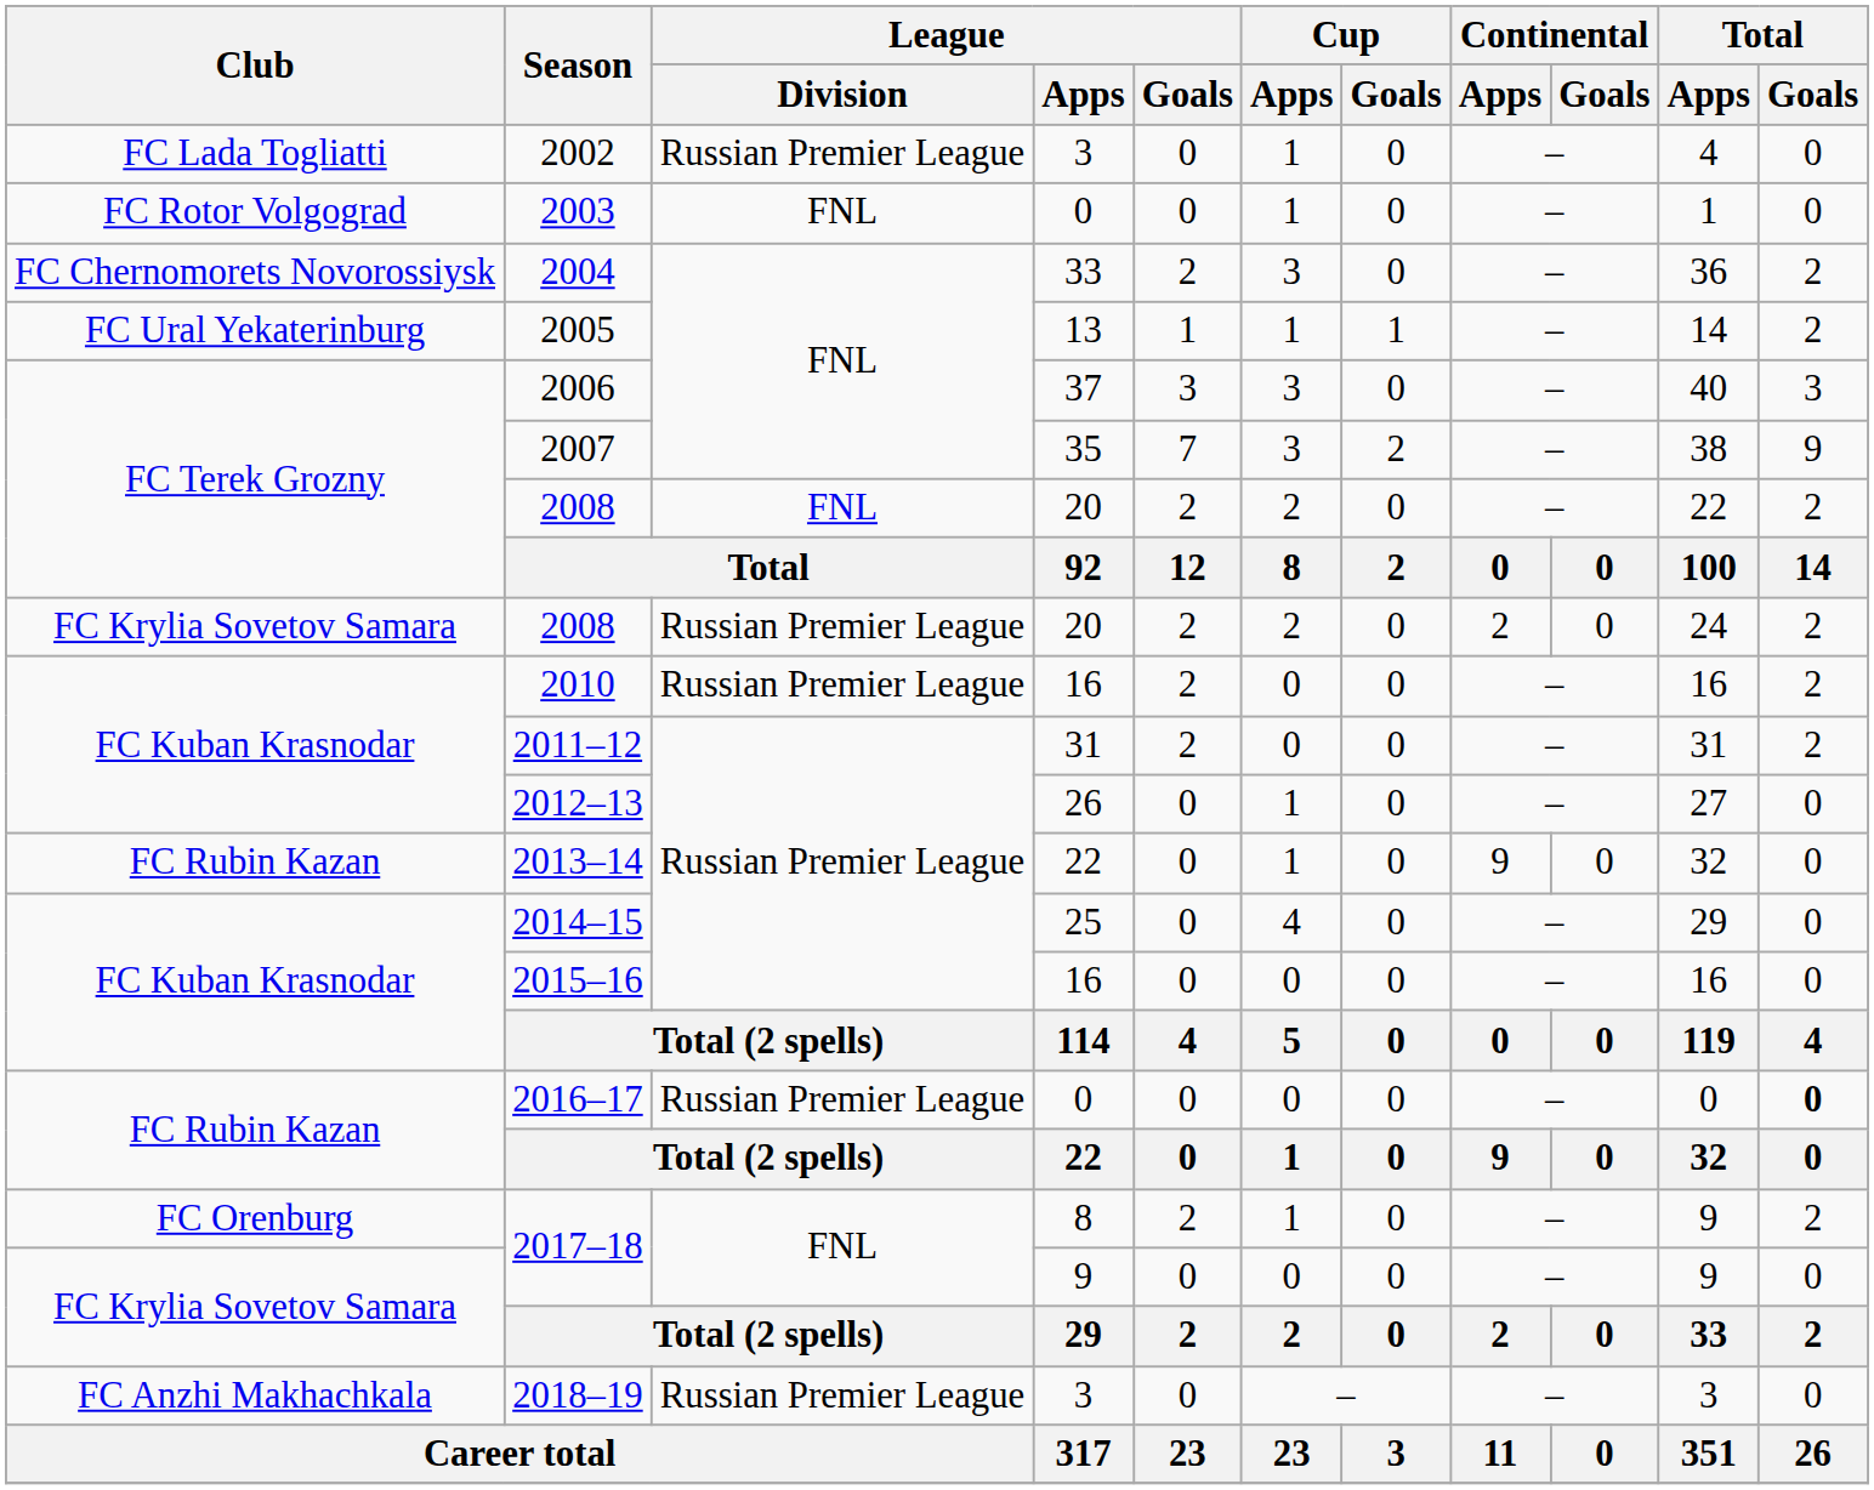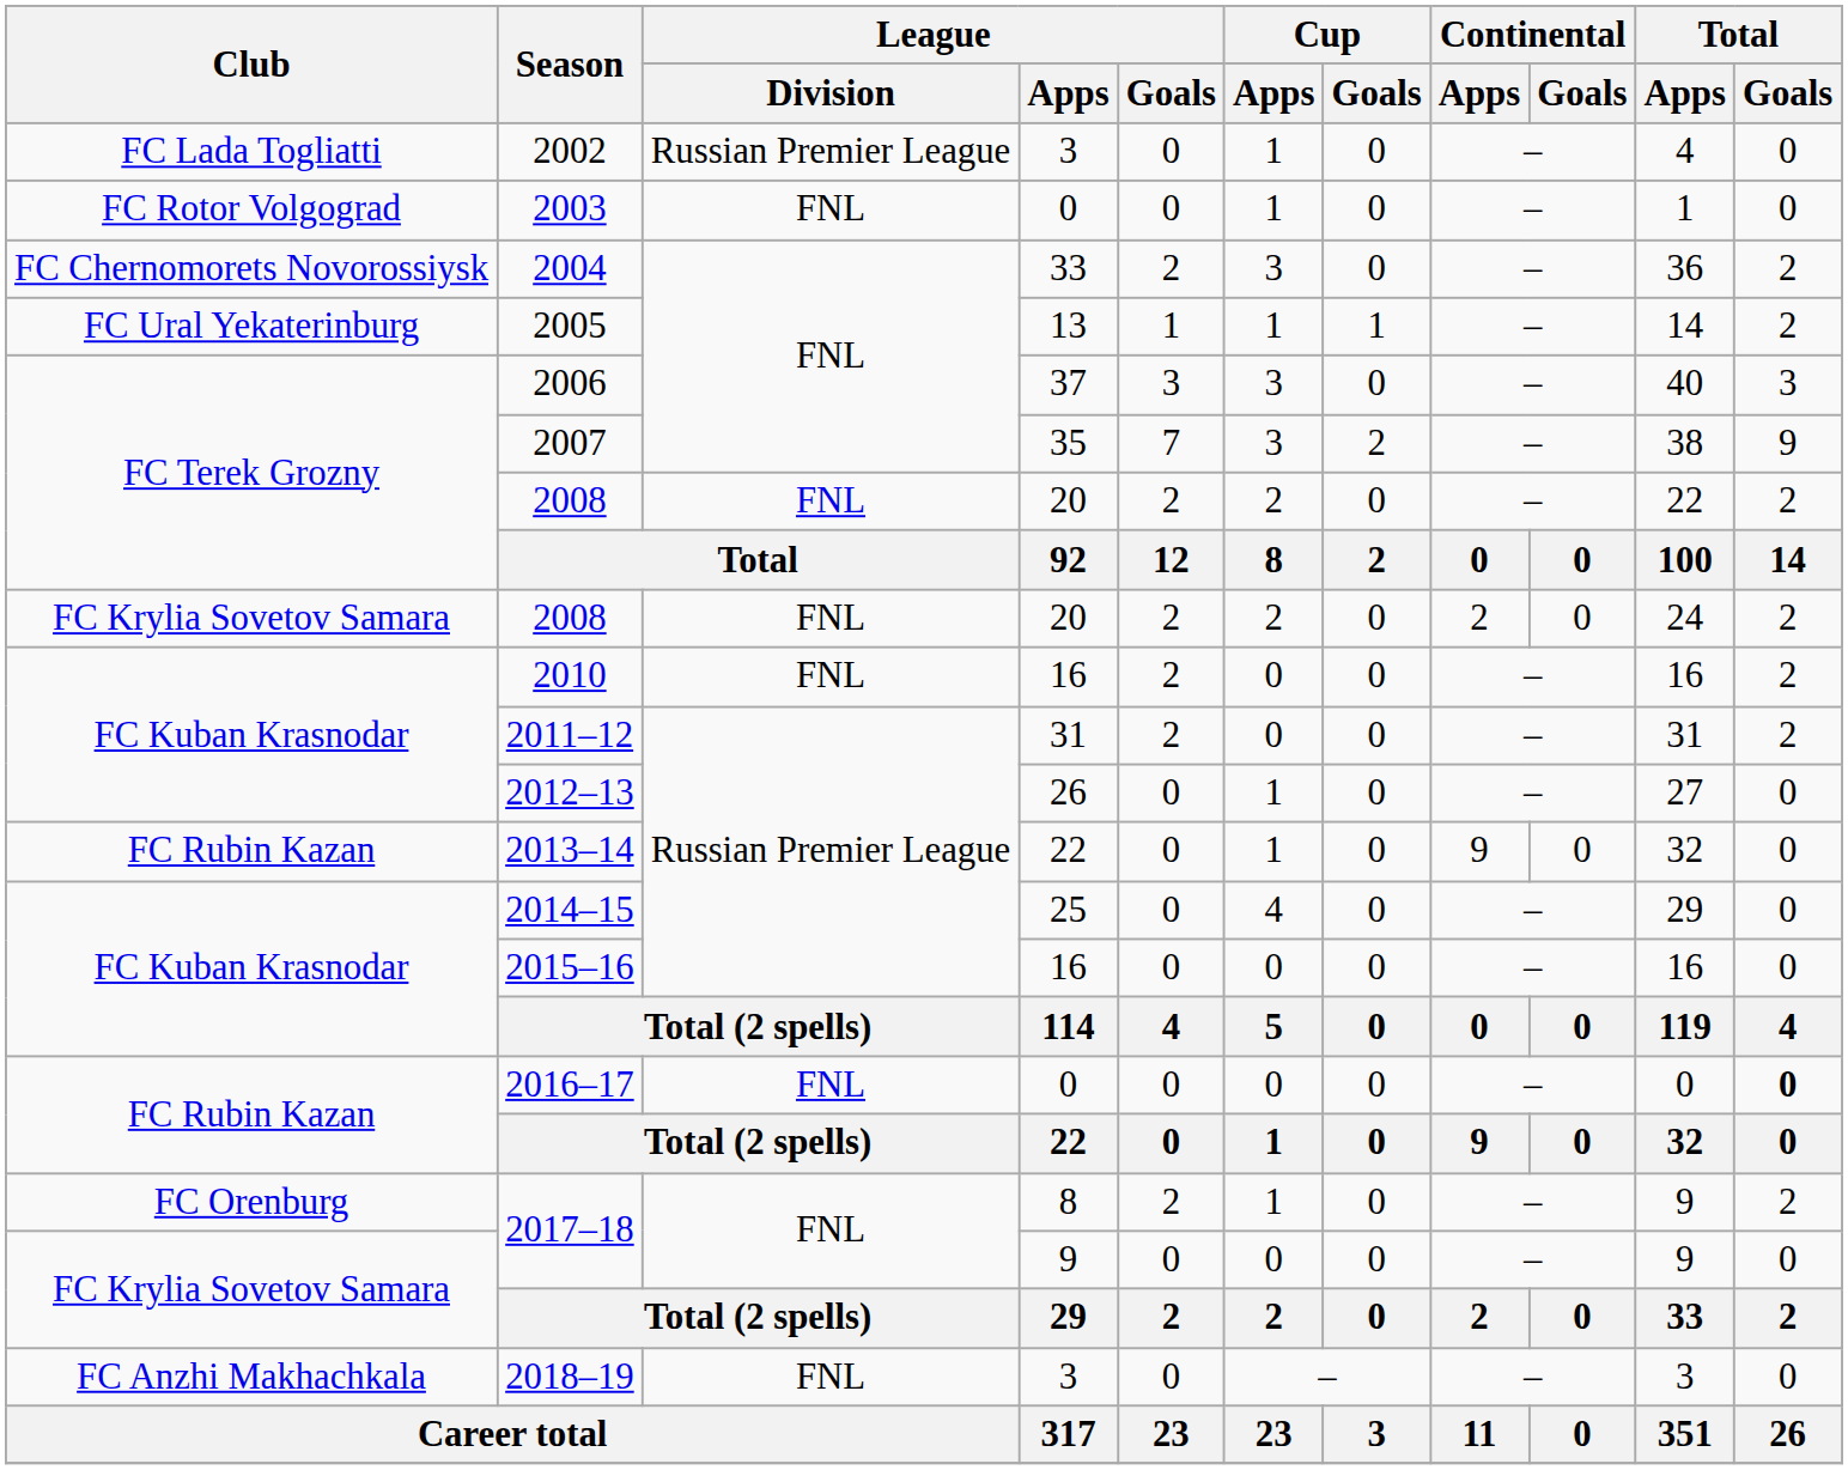FC Krylia Sovetov Samara / 2008 | League / Division: Russian Premier League -> FNL
2010 | League / Division: Russian Premier League -> FNL
2016–17 | League / Division: Russian Premier League -> FNL
2018–19 | League / Division: Russian Premier League -> FNL
